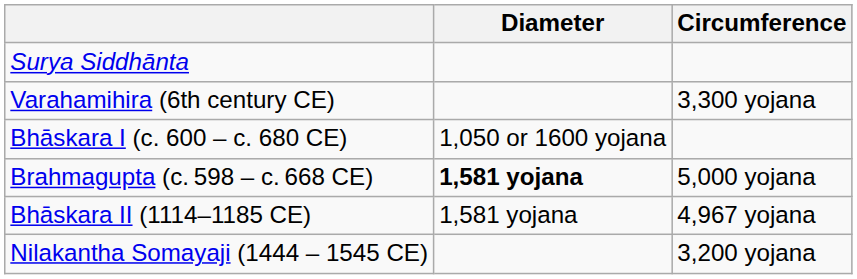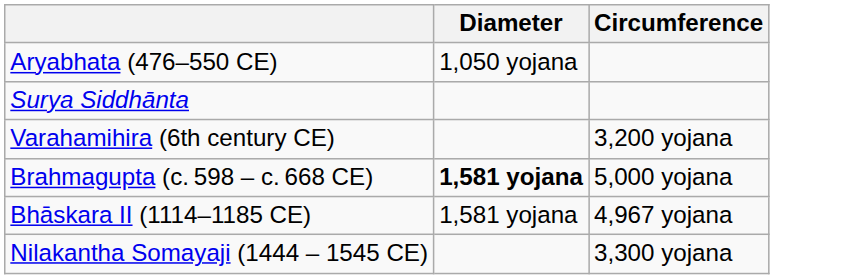+ row: Aryabhata (476–550 CE) | 1,050 yojana
Varahamihira (6th century CE) | Circumference: 3,300 yojana -> 3,200 yojana
- row: Bhāskara I (c. 600 – c. 680 CE) | 1,050 or 1600 yojana
Nilakantha Somayaji (1444 – 1545 CE) | Circumference: 3,200 yojana -> 3,300 yojana
